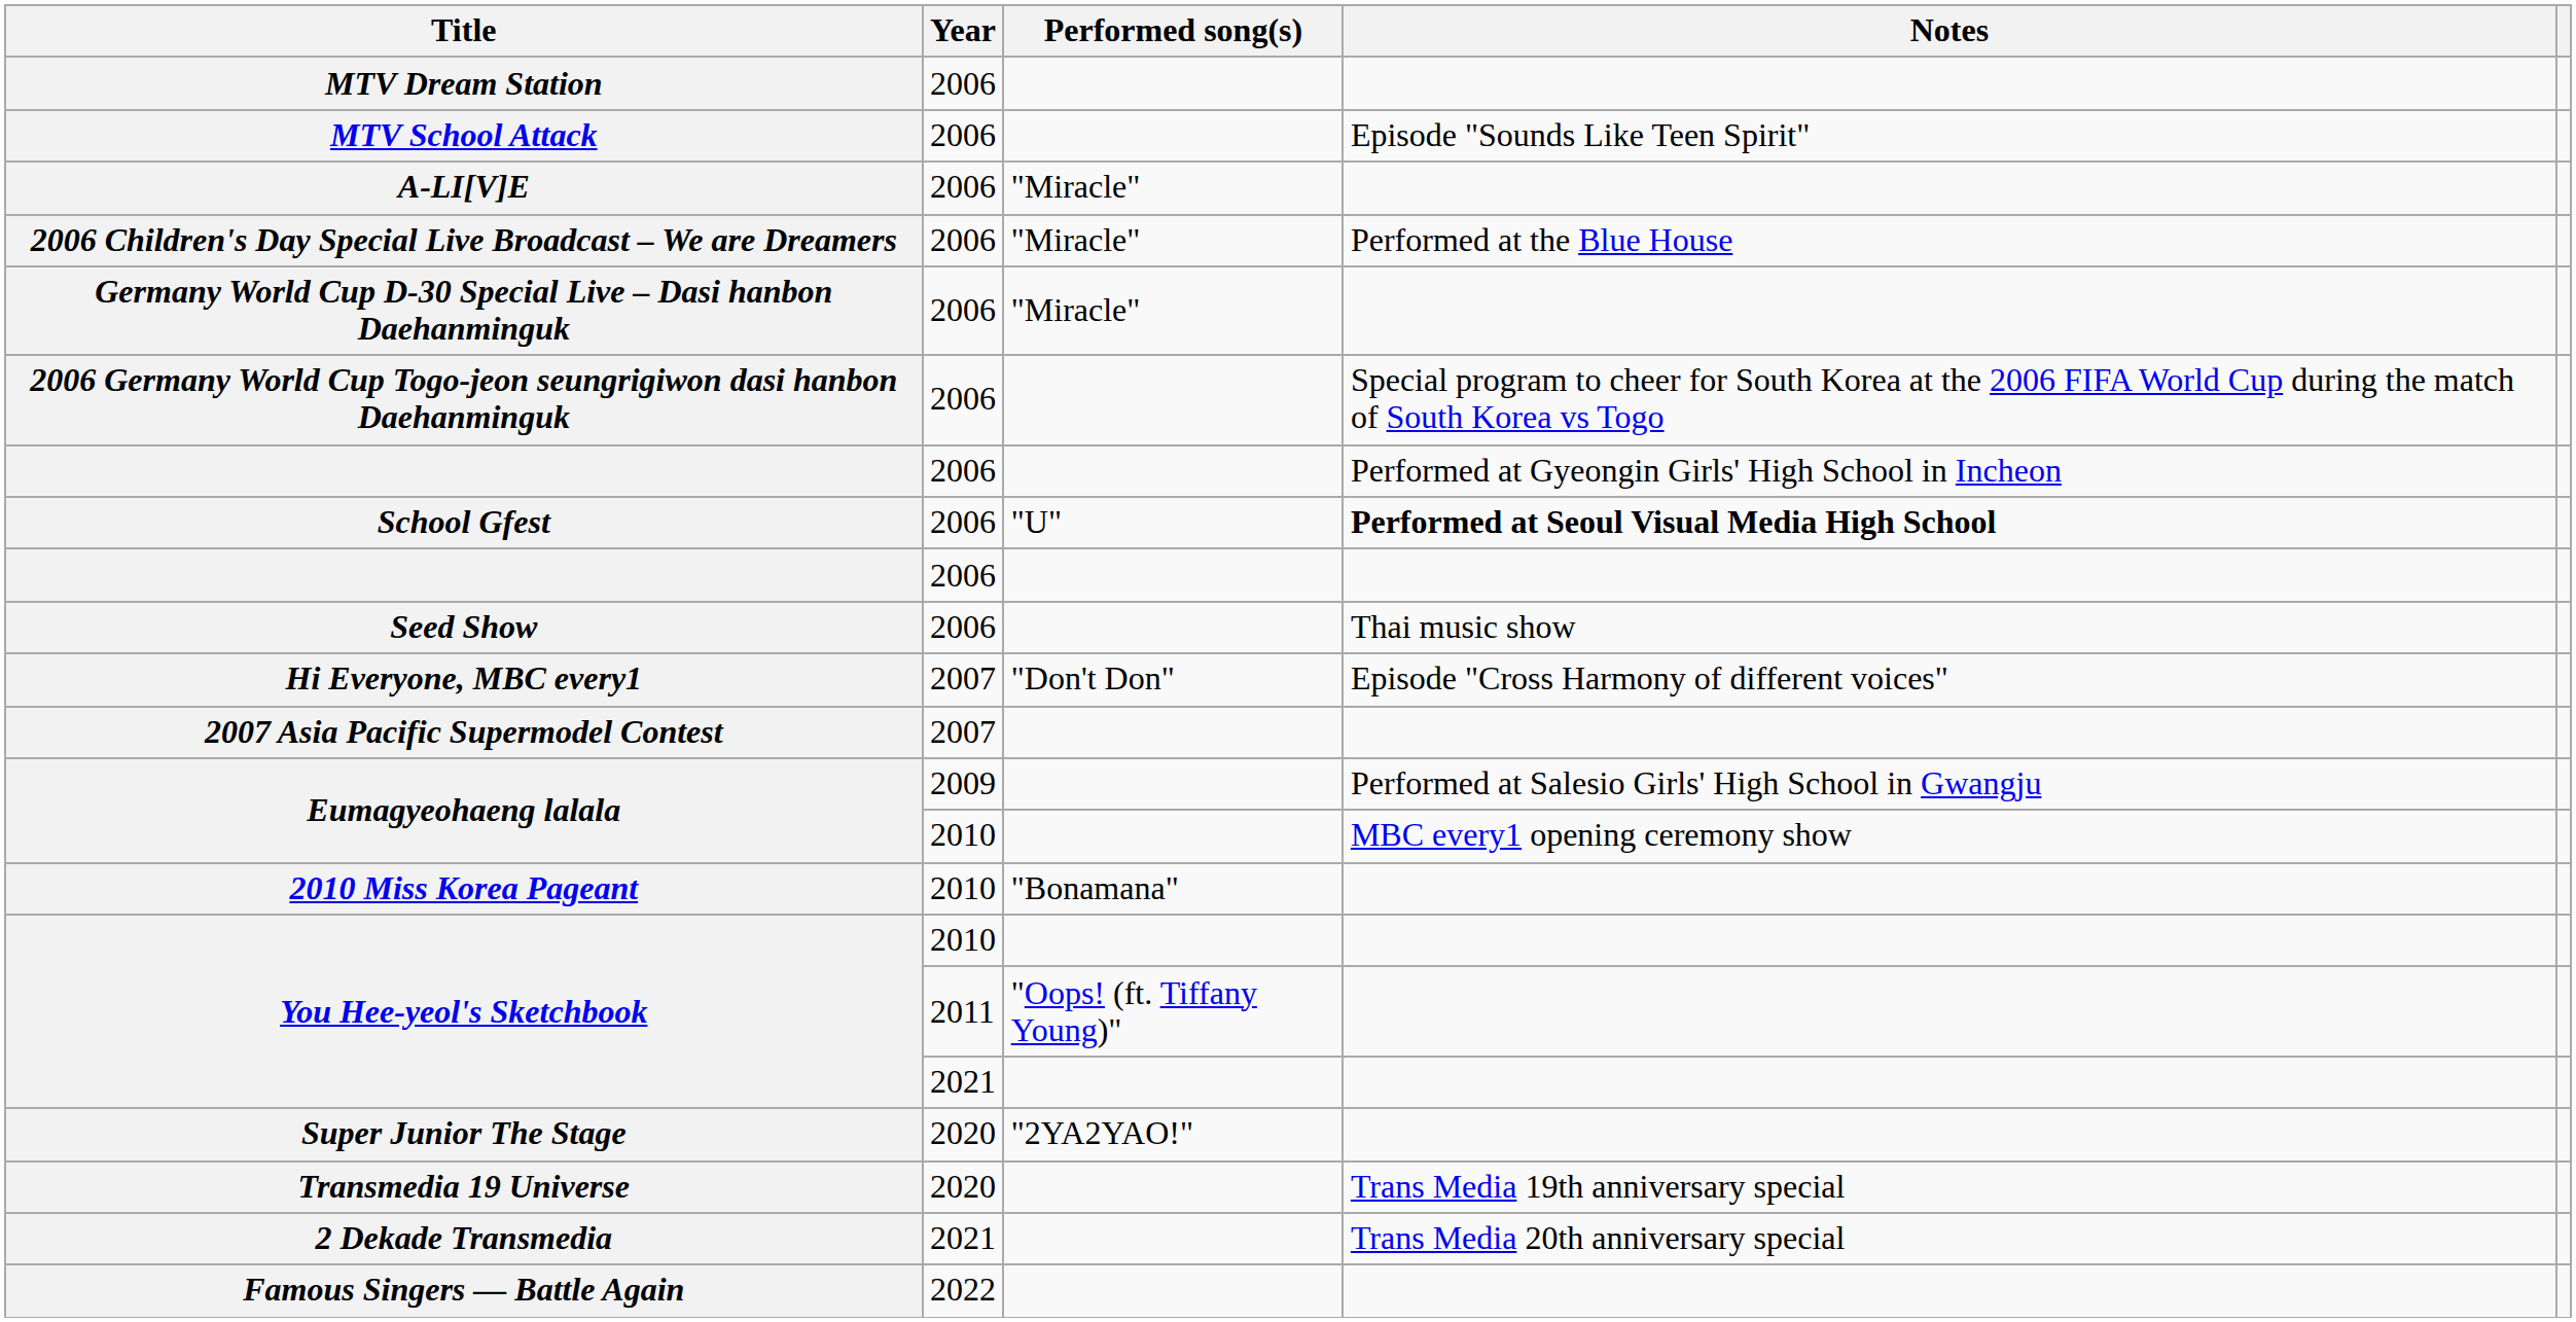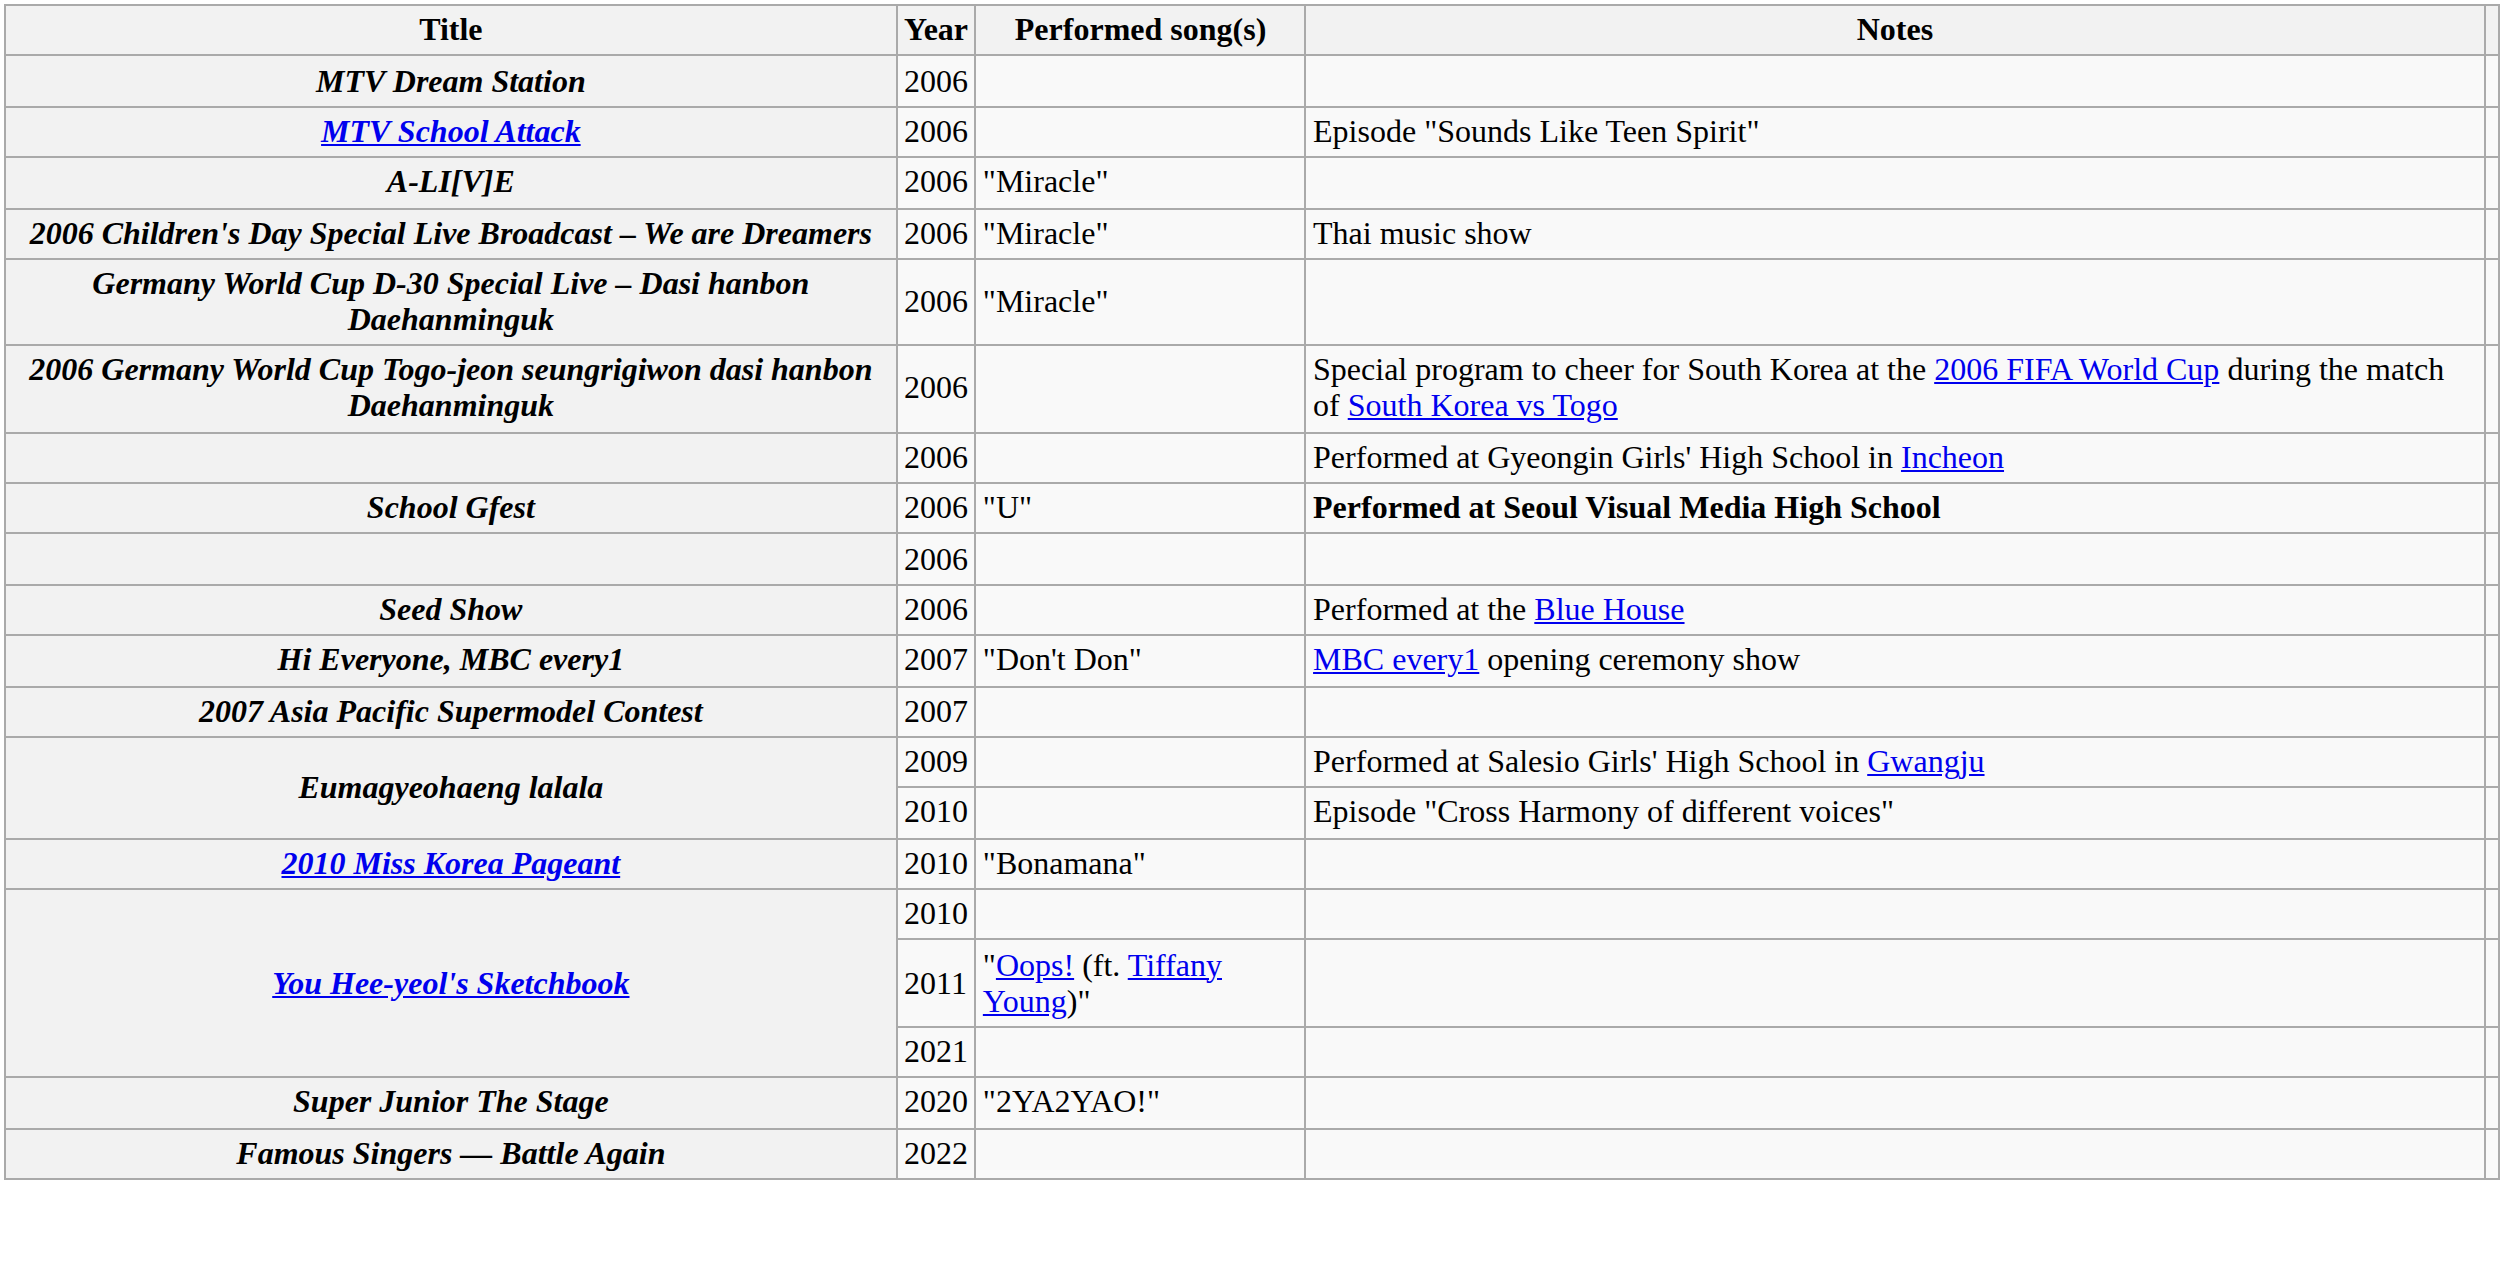2006 Children's Day Special Live Broadcast – We are Dreamers | Notes: Performed at the Blue House -> Thai music show
Seed Show | Notes: Thai music show -> Performed at the Blue House
Hi Everyone, MBC every1 | Notes: Episode "Cross Harmony of different voices" -> MBC every1 opening ceremony show
Eumagyeohaeng lalala / 2010 | Notes: MBC every1 opening ceremony show -> Episode "Cross Harmony of different voices"
- row: Transmedia 19 Universe | 2020 | Trans Media 19th anniversary special
- row: 2 Dekade Transmedia | 2021 | Trans Media 20th anniversary special
